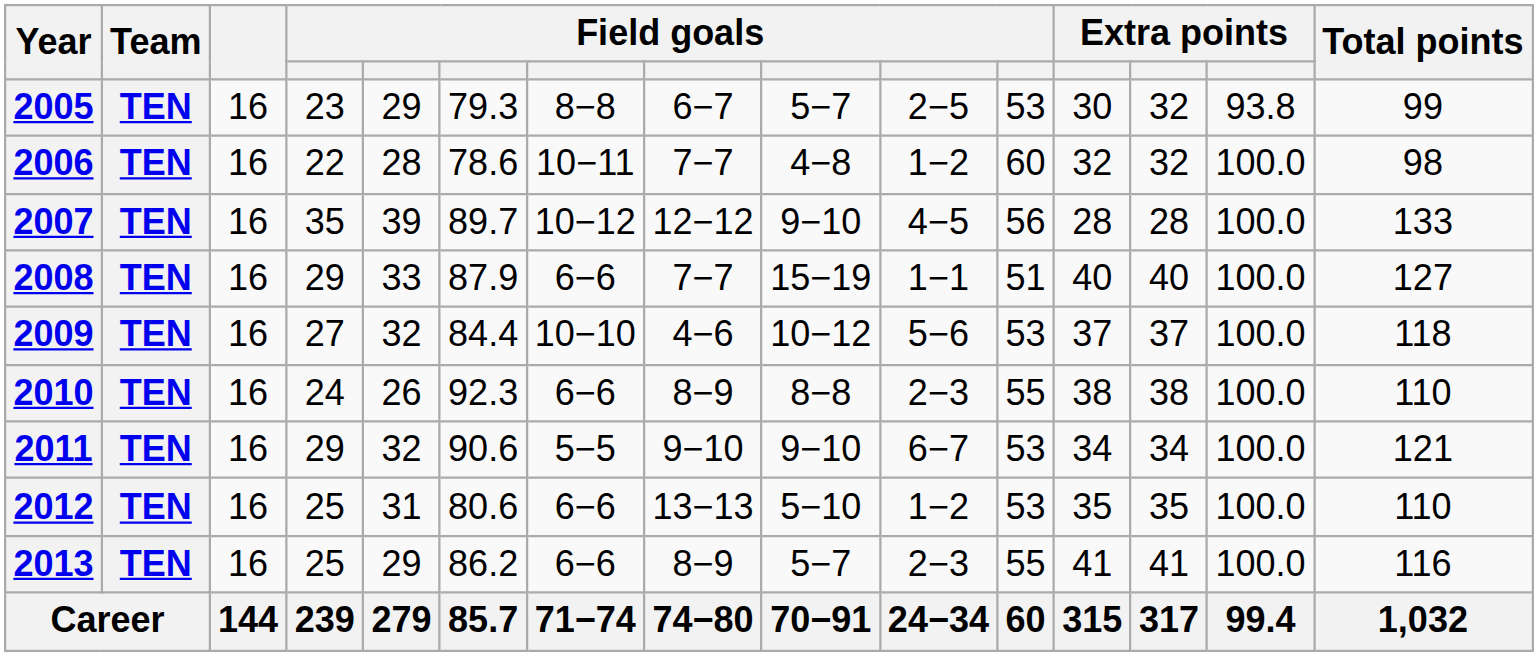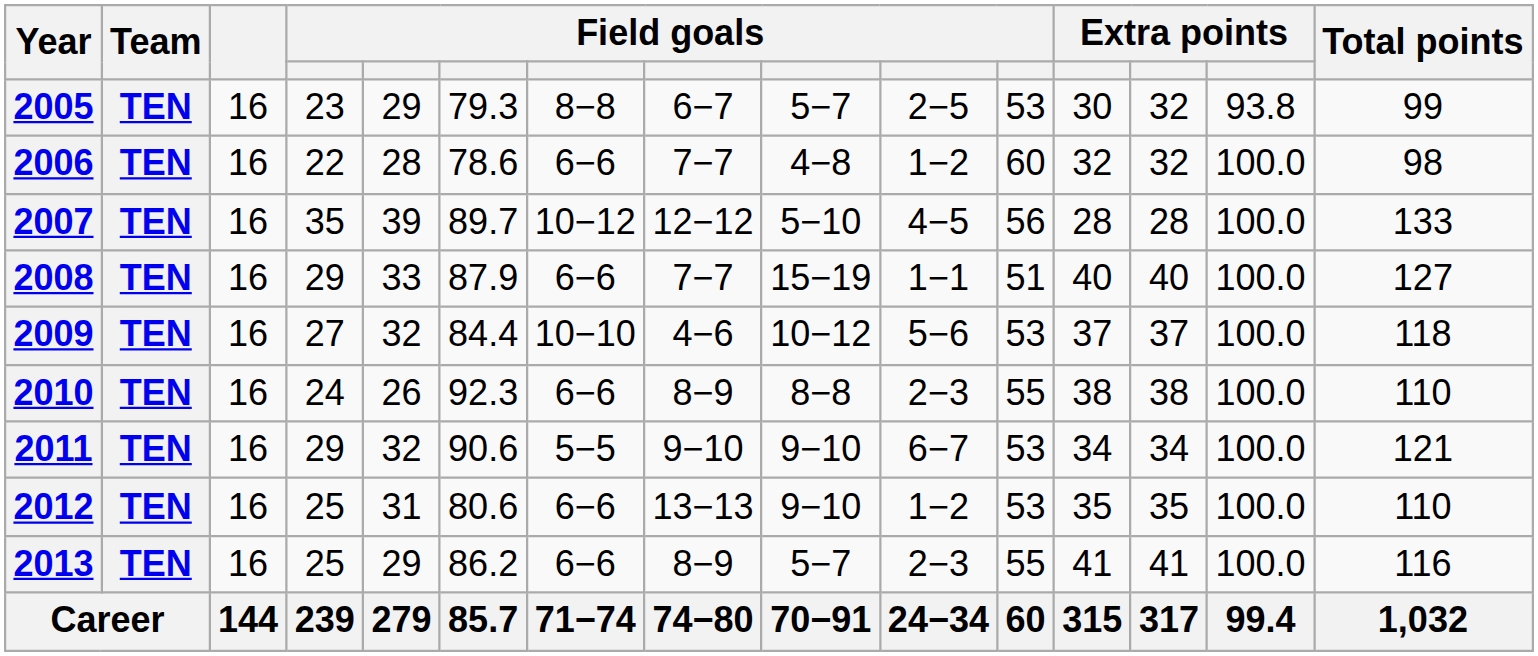2006 | column 7: 10−11 -> 6−6
2007 | column 9: 9−10 -> 5−10
2012 | column 9: 5−10 -> 9−10
